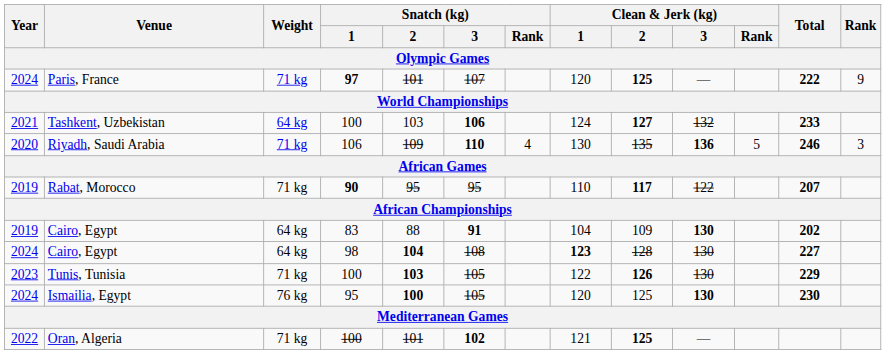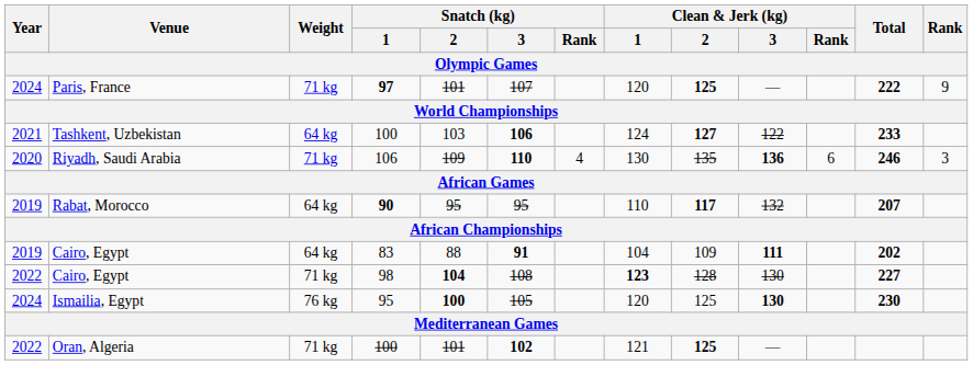Tashkent, Uzbekistan | Clean & Jerk (kg) / 3: 132 -> 122
Riyadh, Saudi Arabia | Clean & Jerk (kg) / Rank: 5 -> 6
Rabat, Morocco | Weight: 71 kg -> 64 kg
Rabat, Morocco | Clean & Jerk (kg) / 3: 122 -> 132
Cairo, Egypt / 83 | Clean & Jerk (kg) / 3: 130 -> 111
Cairo, Egypt / 98 | Year: 2024 -> 2022
Cairo, Egypt / 98 | Weight: 64 kg -> 71 kg
- row: 2023 | Tunis, Tunisia | 71 kg | 100 | 103 | 105 | 122 | 126 | 130 | 229
